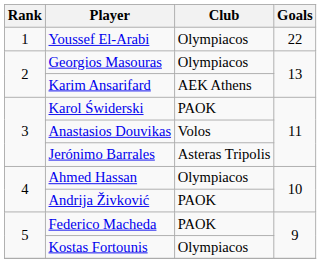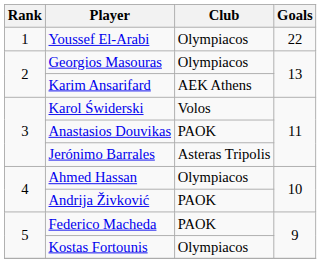Karol Świderski | Club: PAOK -> Volos
Anastasios Douvikas | Club: Volos -> PAOK
